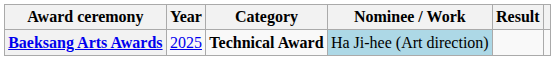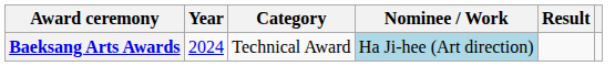Baeksang Arts Awards | Year: 2025 -> 2024
Baeksang Arts Awards | Category: bold -> normal
